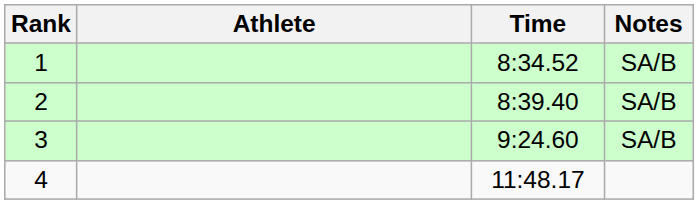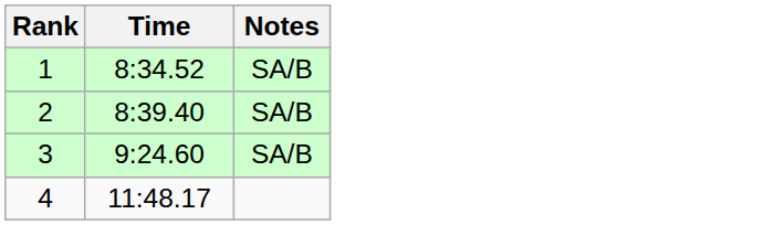- column: Athlete
